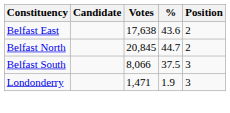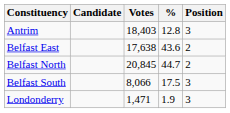+ row: Antrim | 18,403 | 12.8 | 3
Belfast South | %: 37.5 -> 17.5
